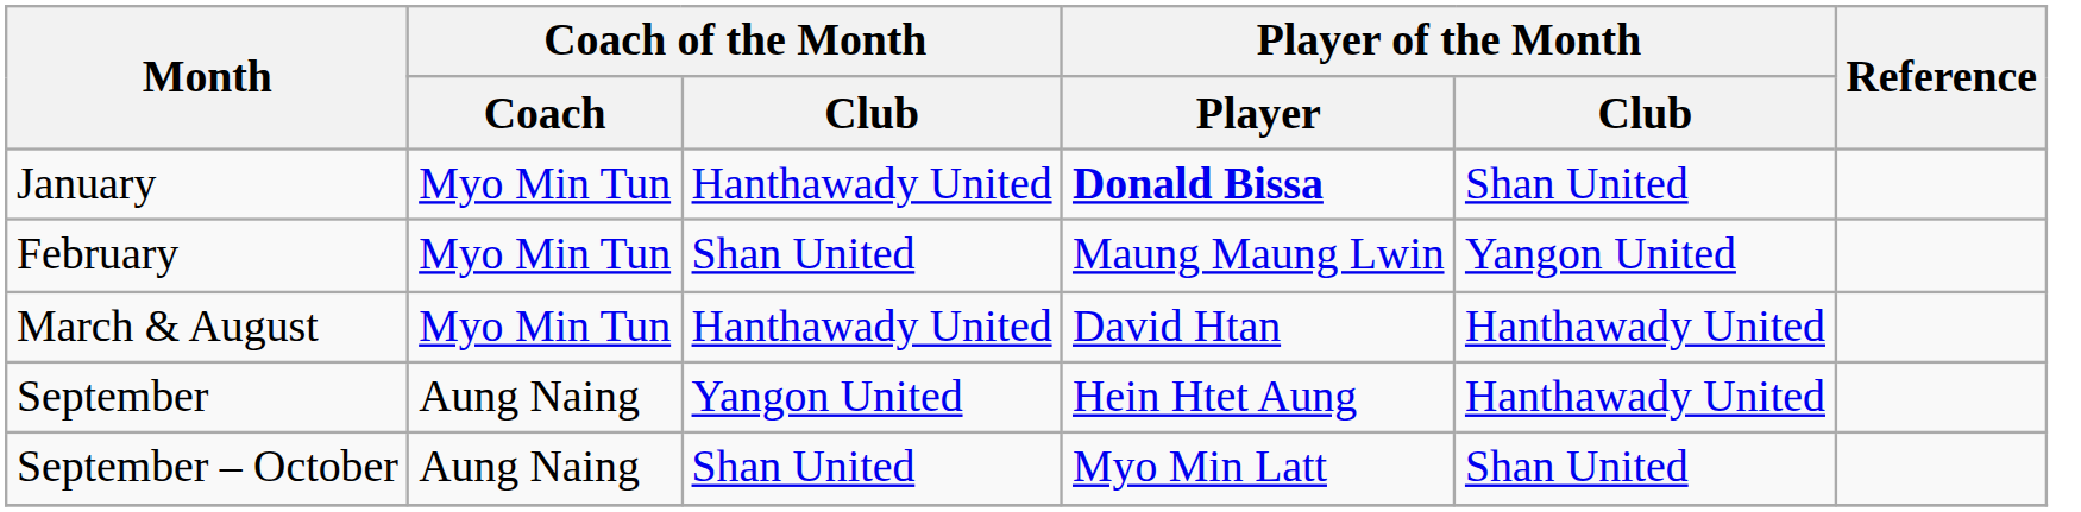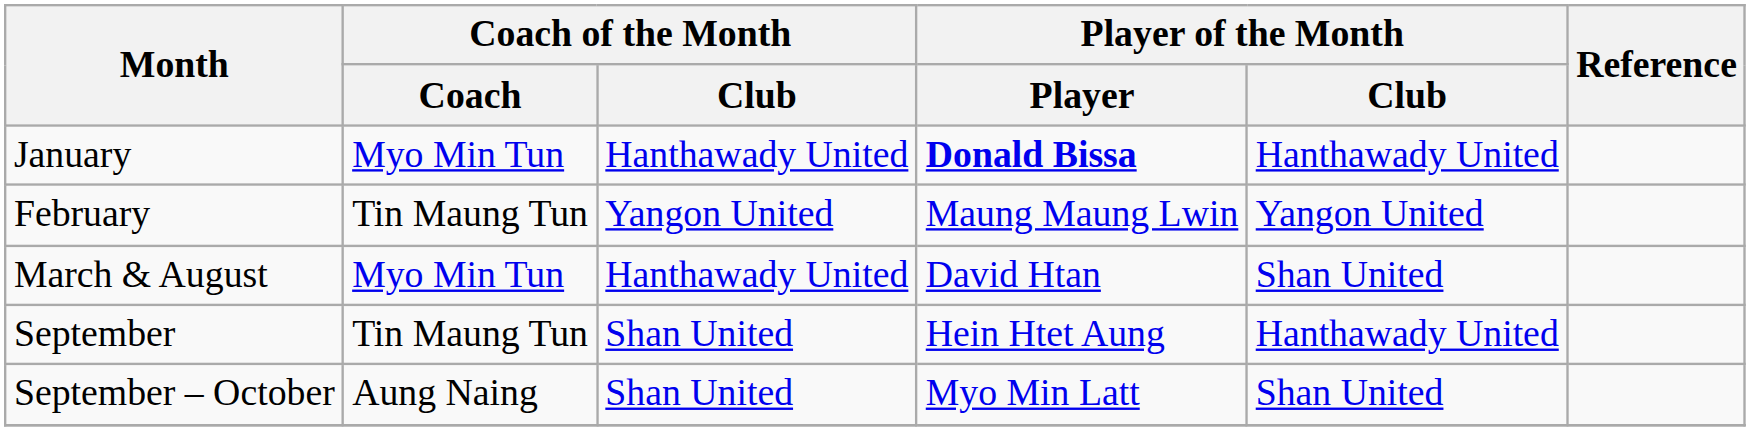January | Player of the Month / Club: Shan United -> Hanthawady United
February | Coach of the Month / Coach: Myo Min Tun -> Tin Maung Tun
February | Coach of the Month / Club: Shan United -> Yangon United
March & August | Player of the Month / Club: Hanthawady United -> Shan United
September | Coach of the Month / Coach: Aung Naing -> Tin Maung Tun
September | Coach of the Month / Club: Yangon United -> Shan United
